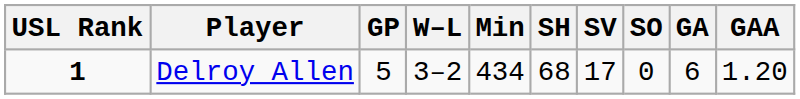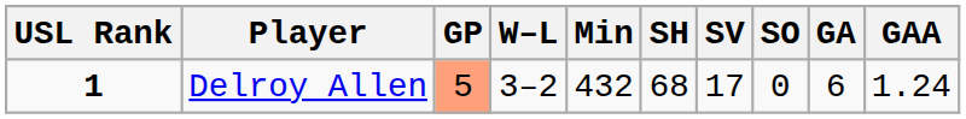Delroy Allen | GP: no background -> lightsalmon background
Delroy Allen | Min: 434 -> 432
Delroy Allen | GAA: 1.20 -> 1.24
